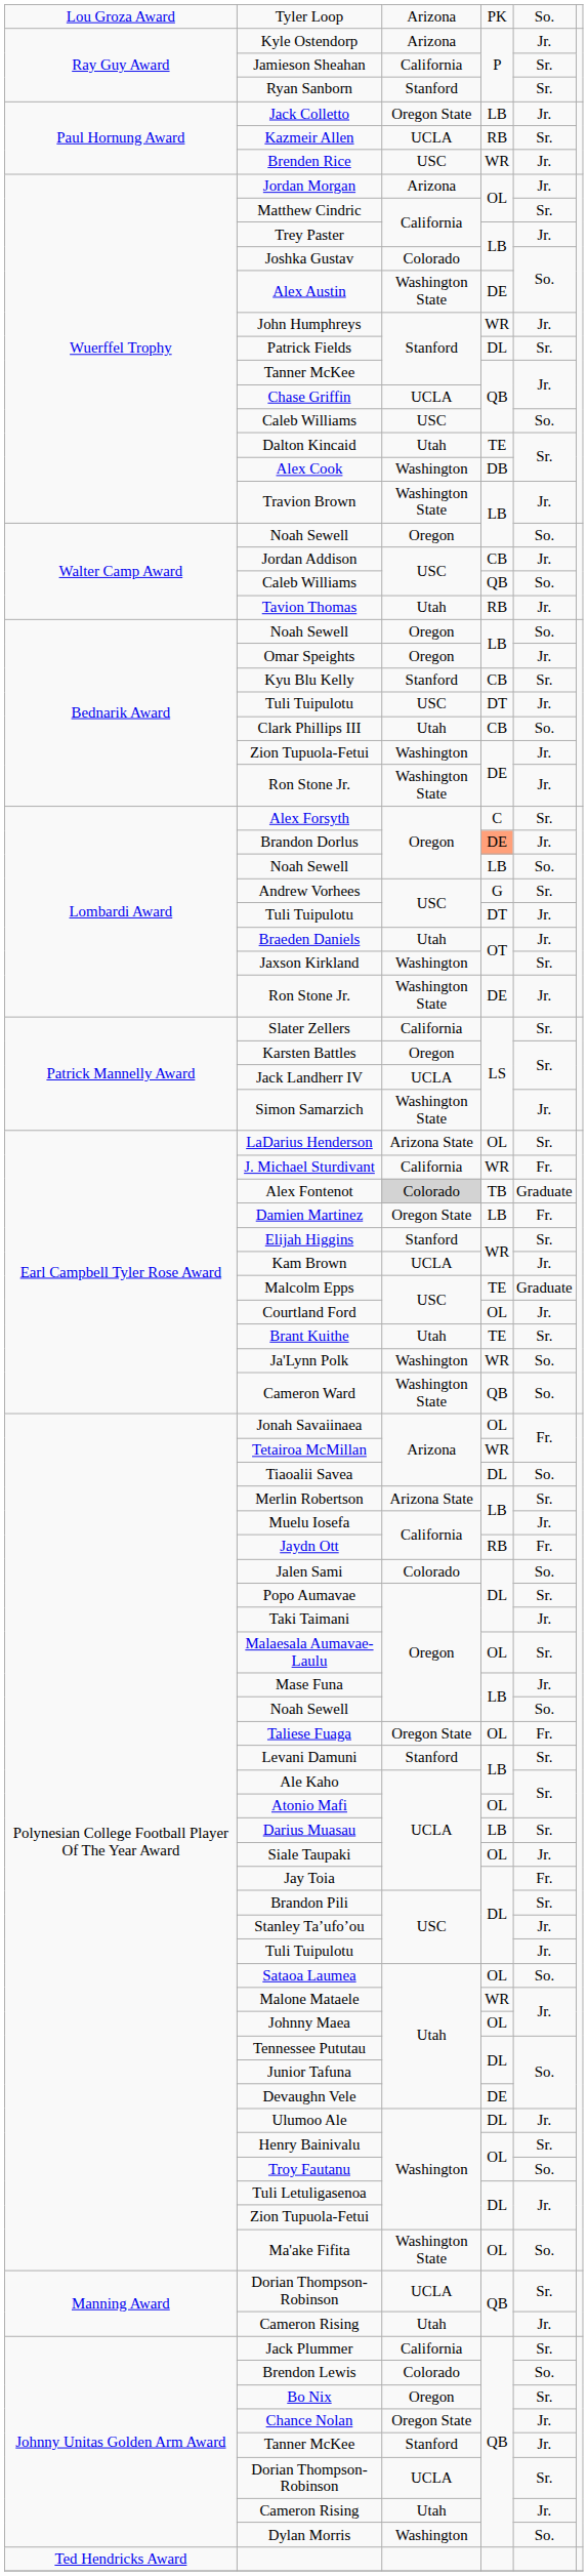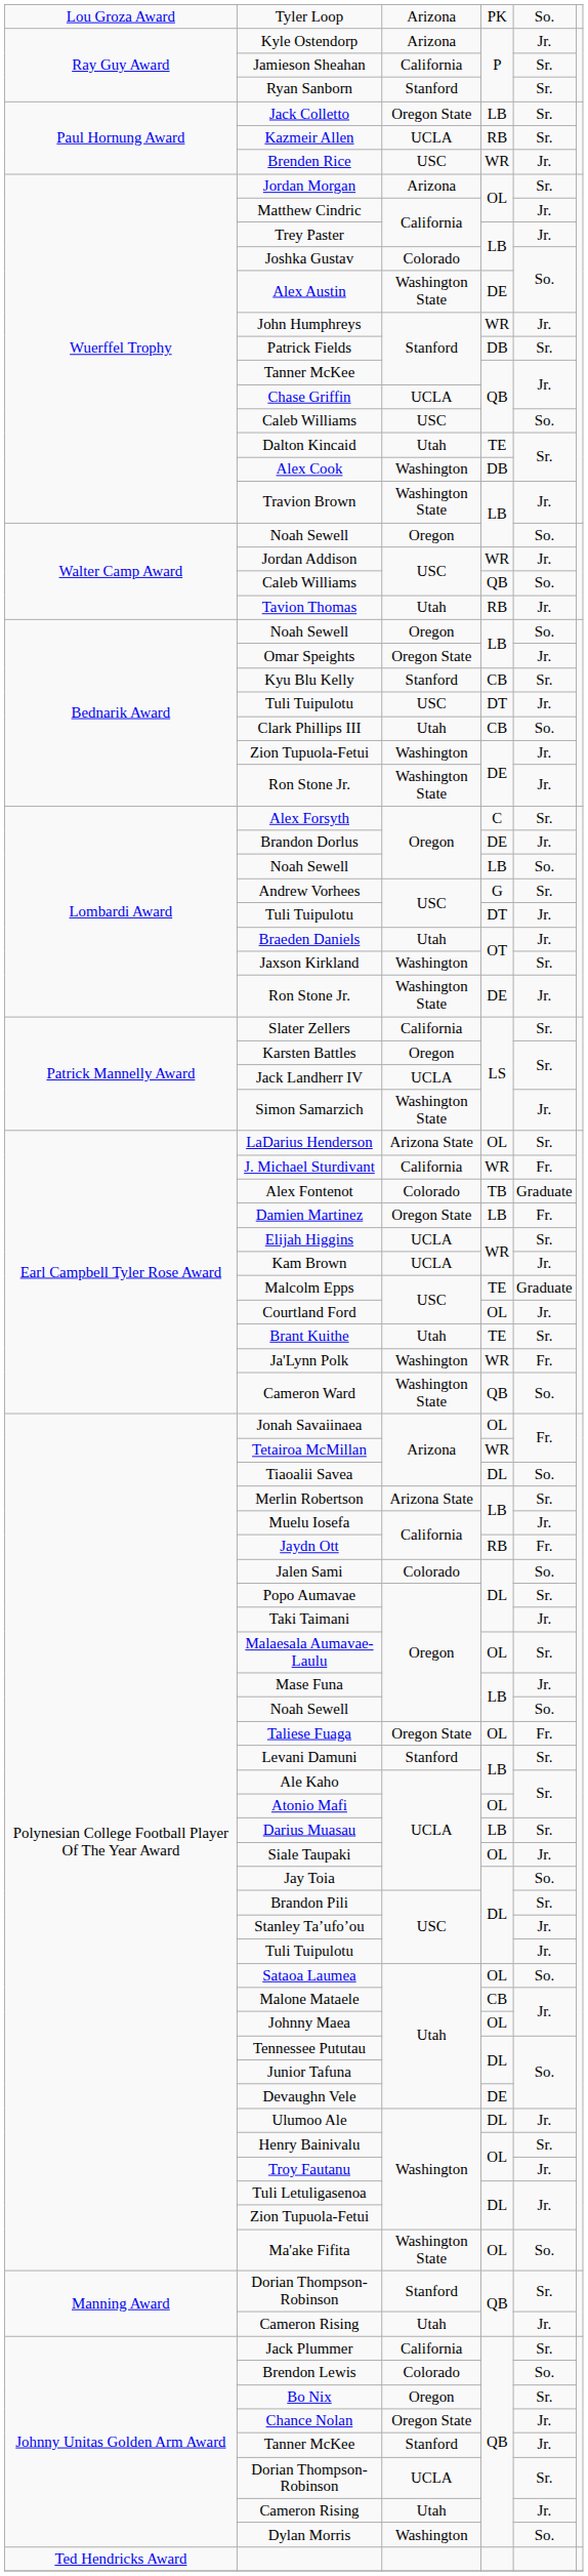Jack Colletto | column 5: Jr. -> Sr.
Jordan Morgan | column 5: Jr. -> Sr.
Matthew Cindric | column 5: Sr. -> Jr.
Patrick Fields | column 4: DL -> DB
Jordan Addison | column 4: CB -> WR
Omar Speights | column 3: Oregon -> Oregon State
Brandon Dorlus | column 4: lightsalmon background -> no background
Alex Fontenot | column 3: lightgrey background -> no background
Elijah Higgins | column 3: Stanford -> UCLA
Ja'Lynn Polk | column 5: So. -> Fr.
Jay Toia | column 5: Fr. -> So.
Malone Mataele | column 4: WR -> CB
Troy Fautanu | column 5: So. -> Jr.
Manning Award / Dorian Thompson-Robinson | column 3: UCLA -> Stanford
